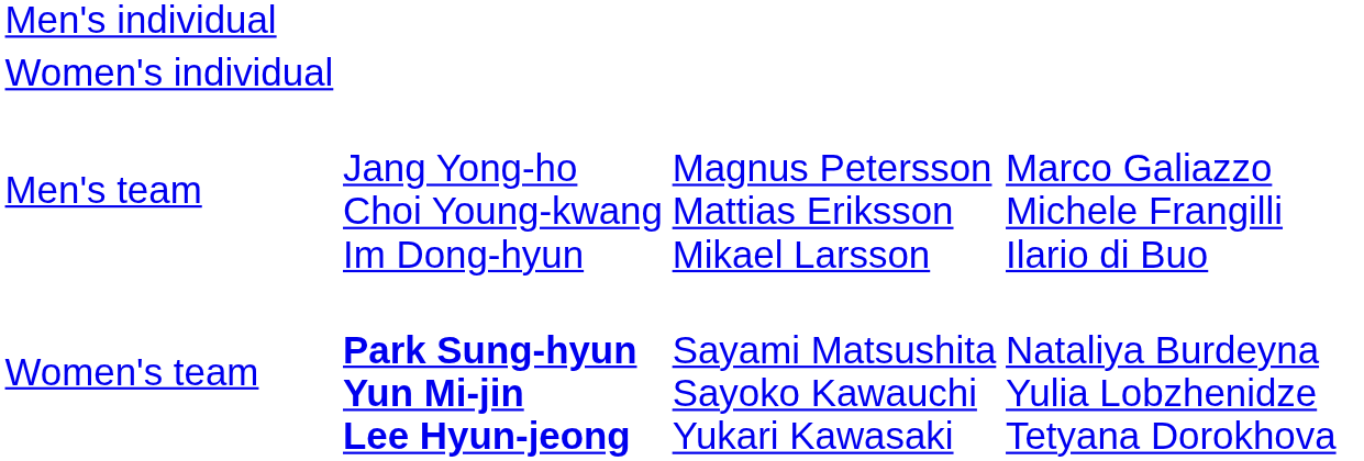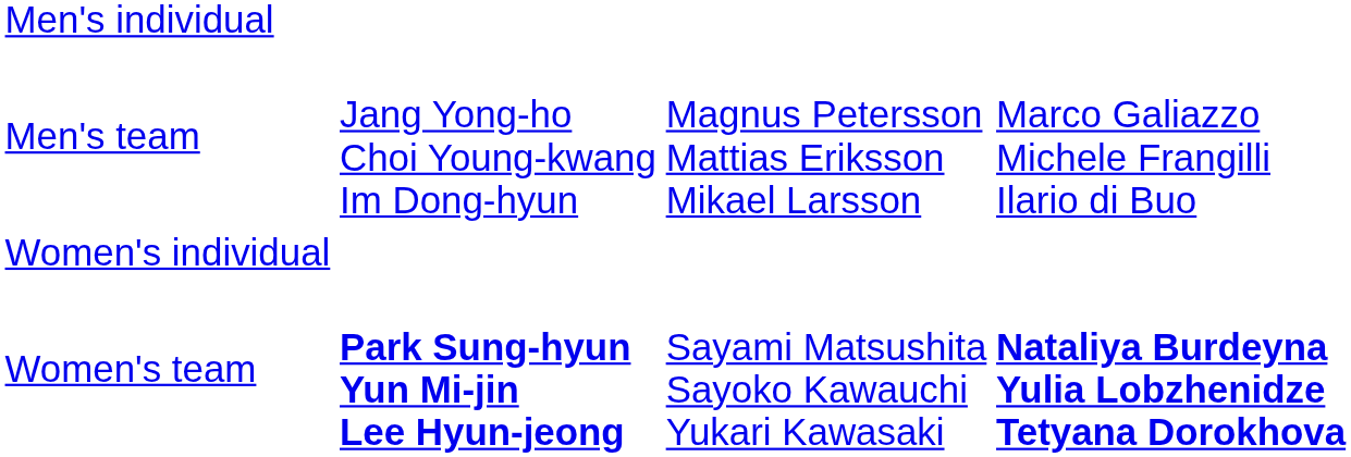rows swapped: Women's individual <-> Men's team
Women's team | column 4: normal -> bold
